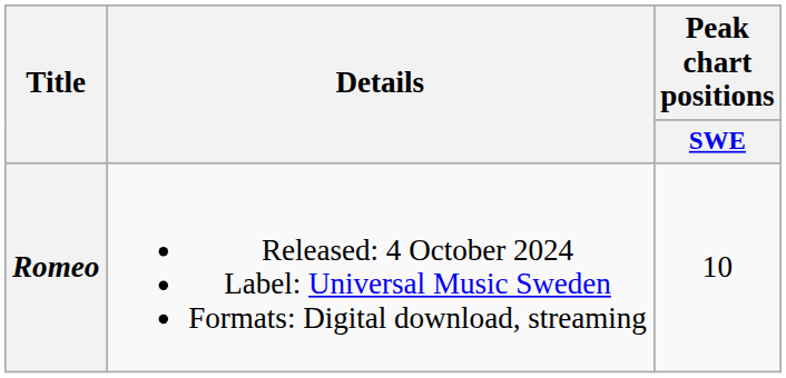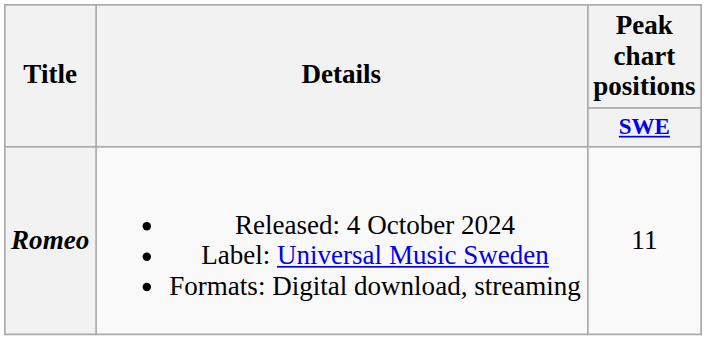Romeo | Peak chart positions / SWE: 10 -> 11
